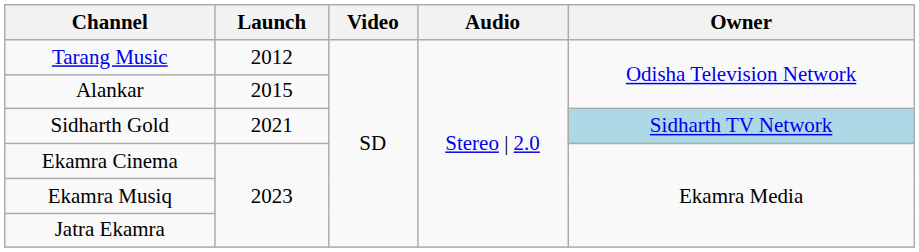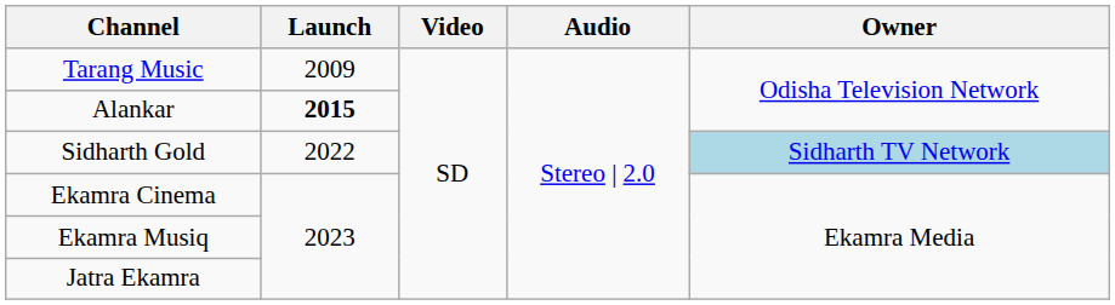Tarang Music | Launch: 2012 -> 2009
Alankar | Launch: normal -> bold
Sidharth Gold | Launch: 2021 -> 2022
